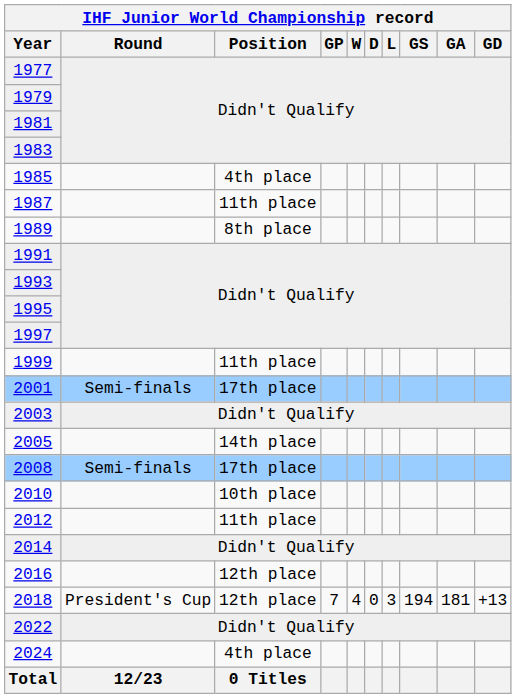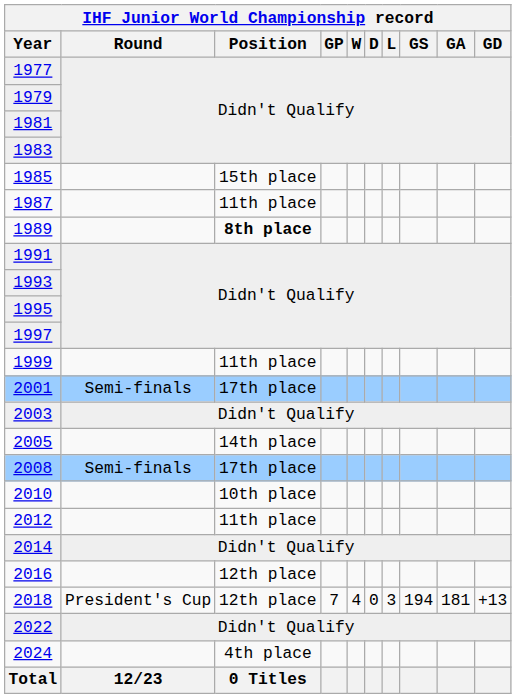1985 | IHF Junior World Championship record / Position: 4th place -> 15th place
1989 | IHF Junior World Championship record / Position: normal -> bold
